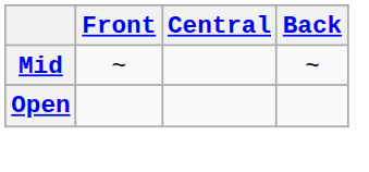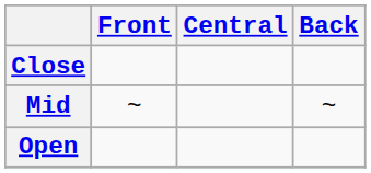+ row: Close
